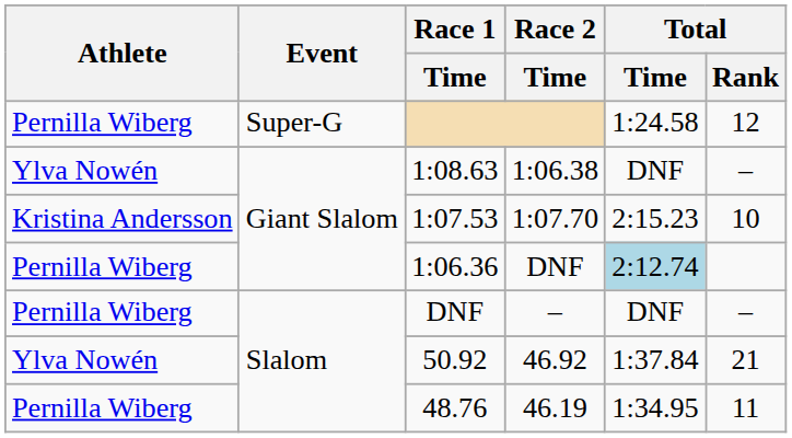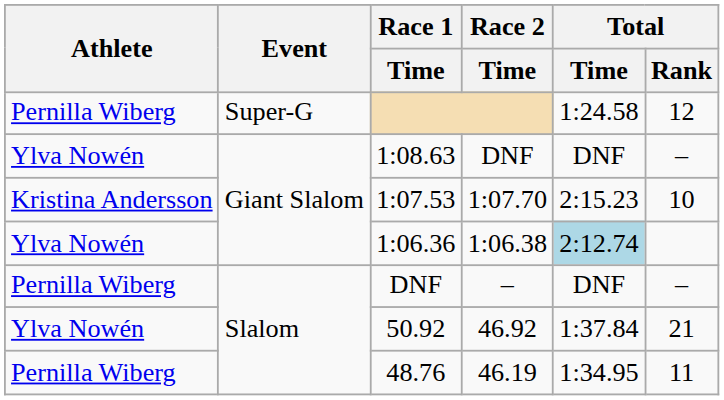1:08.63 | Race 2 / Time: 1:06.38 -> DNF
1:06.36 | Athlete: Pernilla Wiberg -> Ylva Nowén
1:06.36 | Race 2 / Time: DNF -> 1:06.38
